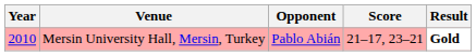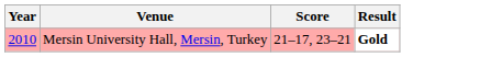- column: Opponent | Pablo Abián
